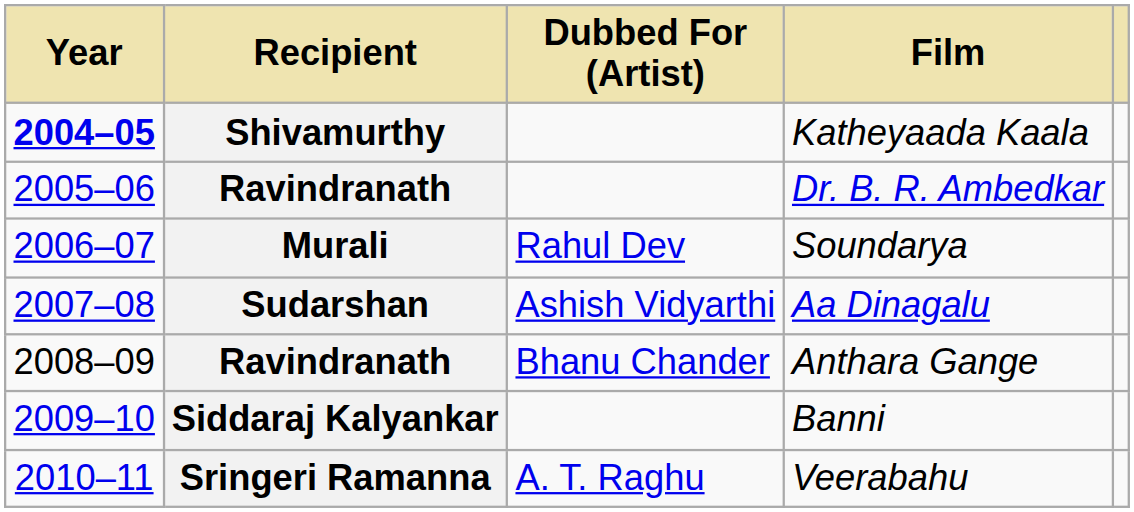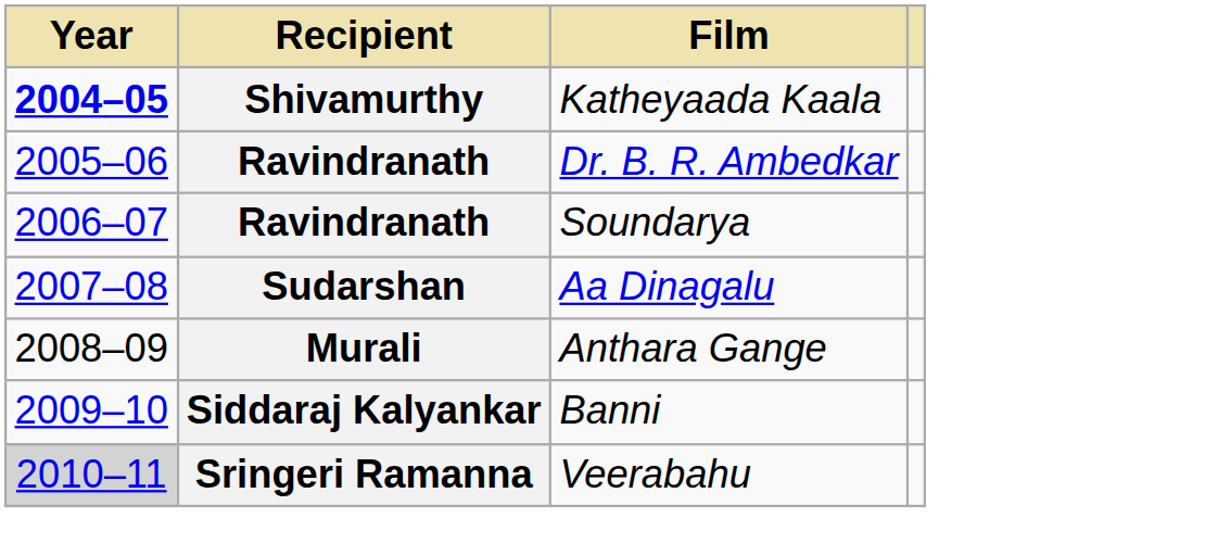- column: Dubbed For (Artist) | Rahul Dev | Ashish Vidyarthi | Bhanu Chander | A. T. Raghu
Soundarya | Recipient: Murali -> Ravindranath
Anthara Gange | Recipient: Ravindranath -> Murali
Veerabahu | Year: no background -> lightgrey background
